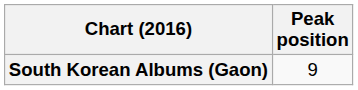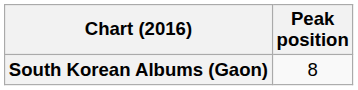South Korean Albums (Gaon) | Peak position: 9 -> 8
